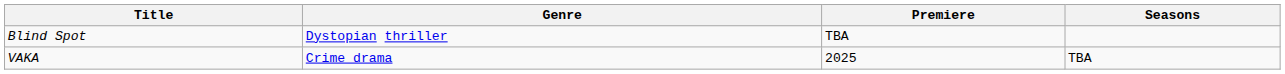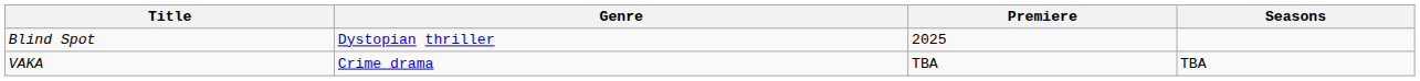Blind Spot | Premiere: TBA -> 2025
VAKA | Premiere: 2025 -> TBA
